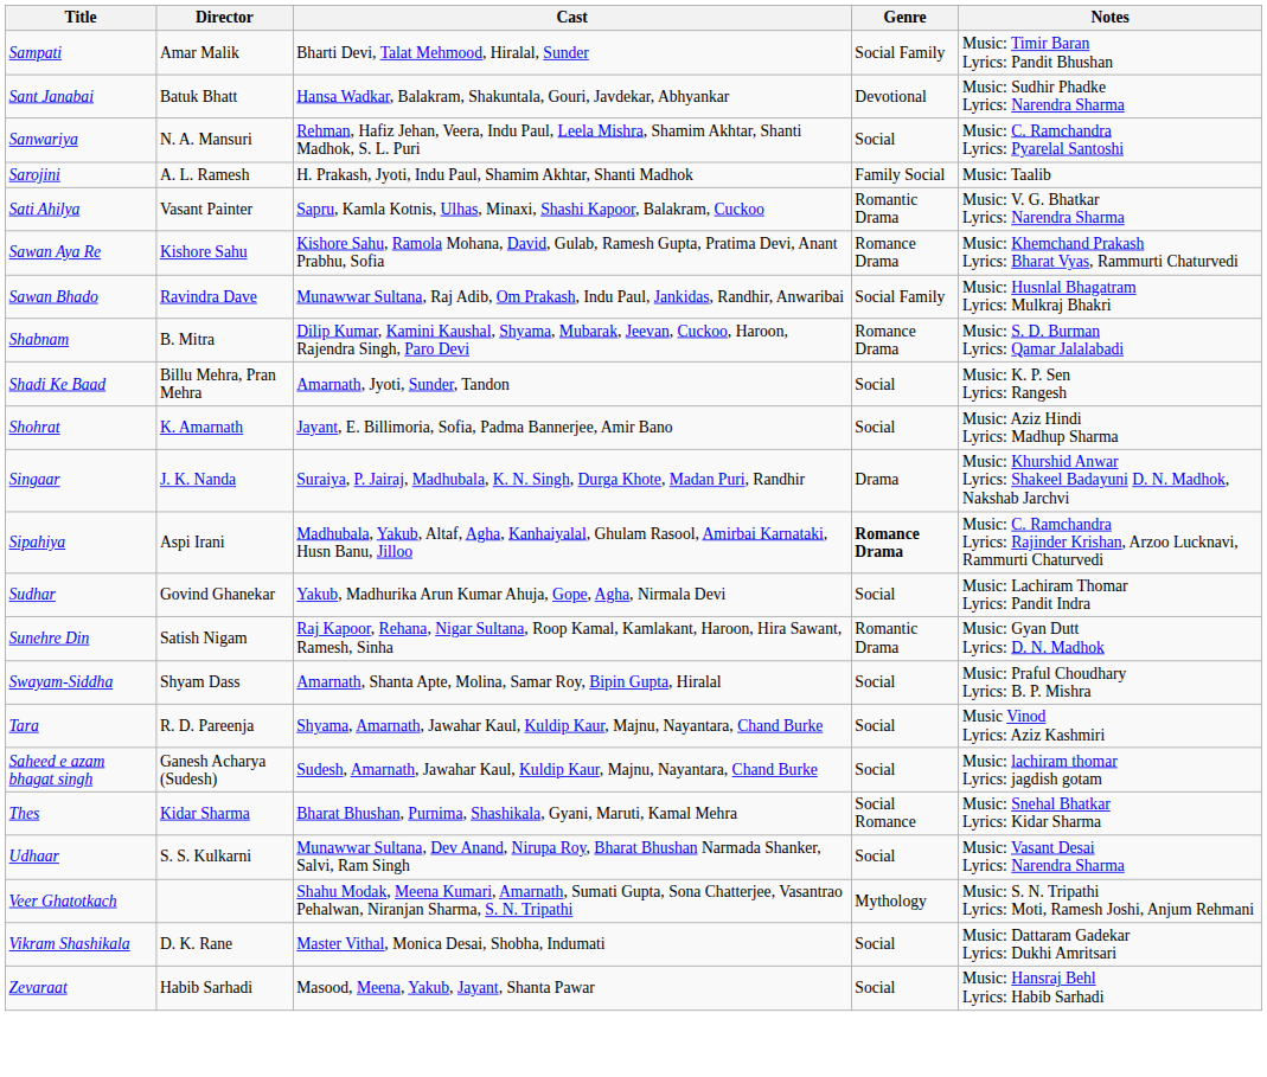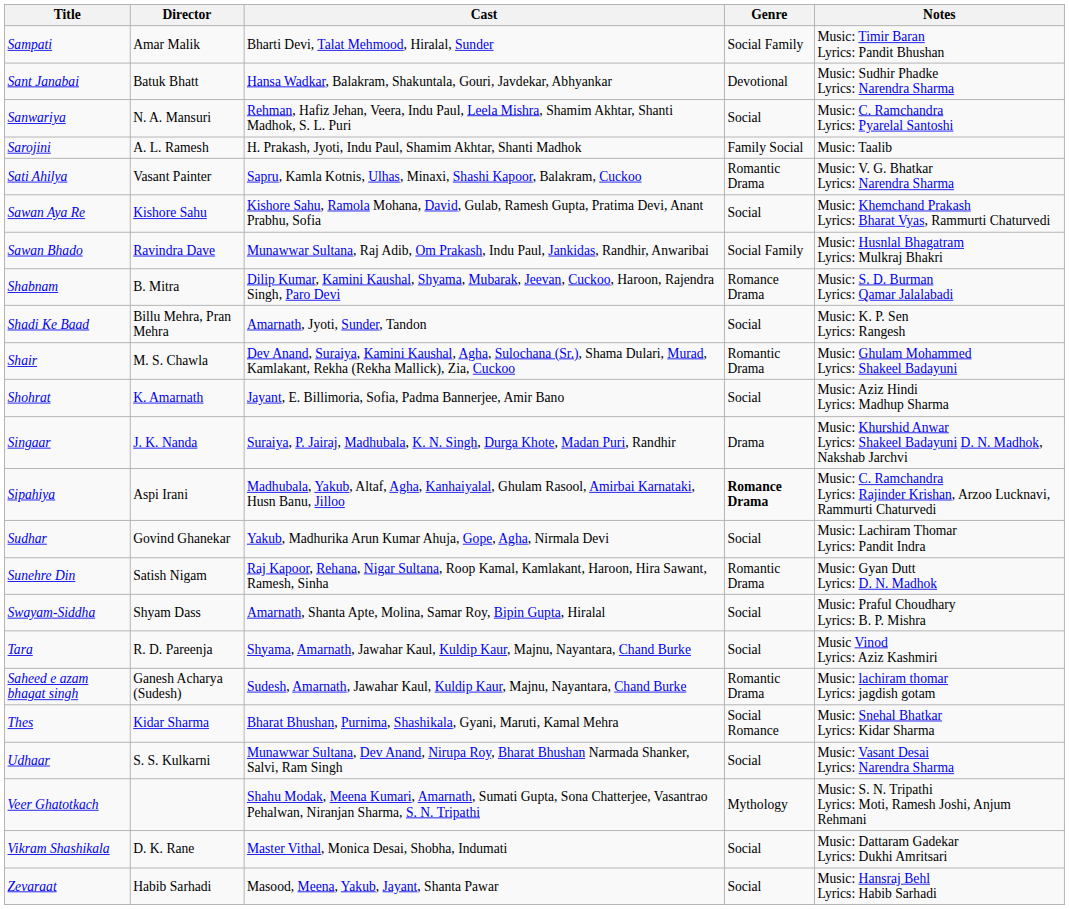Sawan Aya Re | Genre: Romance Drama -> Social
+ row: Shair | M. S. Chawla | Dev Anand, Suraiya, Kamini Kaushal, Agha, Sulochana (Sr.), Shama Dulari, Murad, Kamlakant, Rekha (Rekha Mallick), Zia, Cuckoo | Romantic Drama | Music: Ghulam Mohammed Lyrics: Shakeel Badayuni
Saheed e azam bhagat singh | Genre: Social -> Romantic Drama
